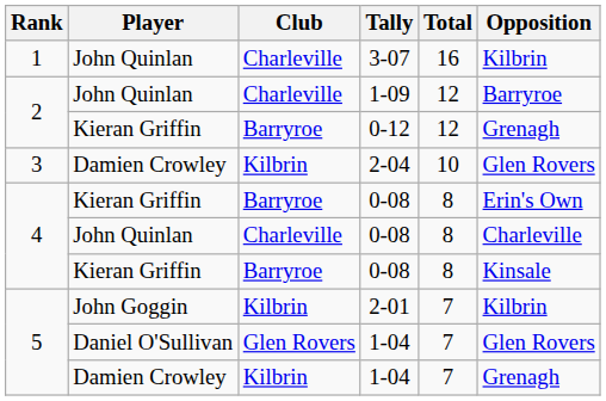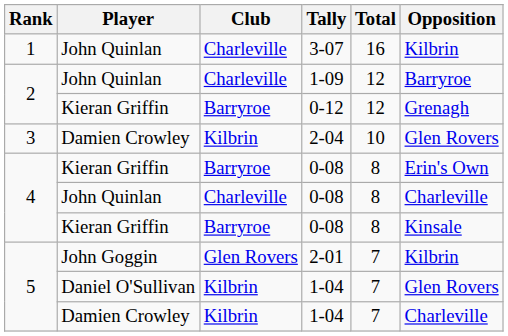2-01 | Club: Kilbrin -> Glen Rovers
Daniel O'Sullivan / 1-04 | Club: Glen Rovers -> Kilbrin
Damien Crowley / 1-04 | Opposition: Grenagh -> Charleville
